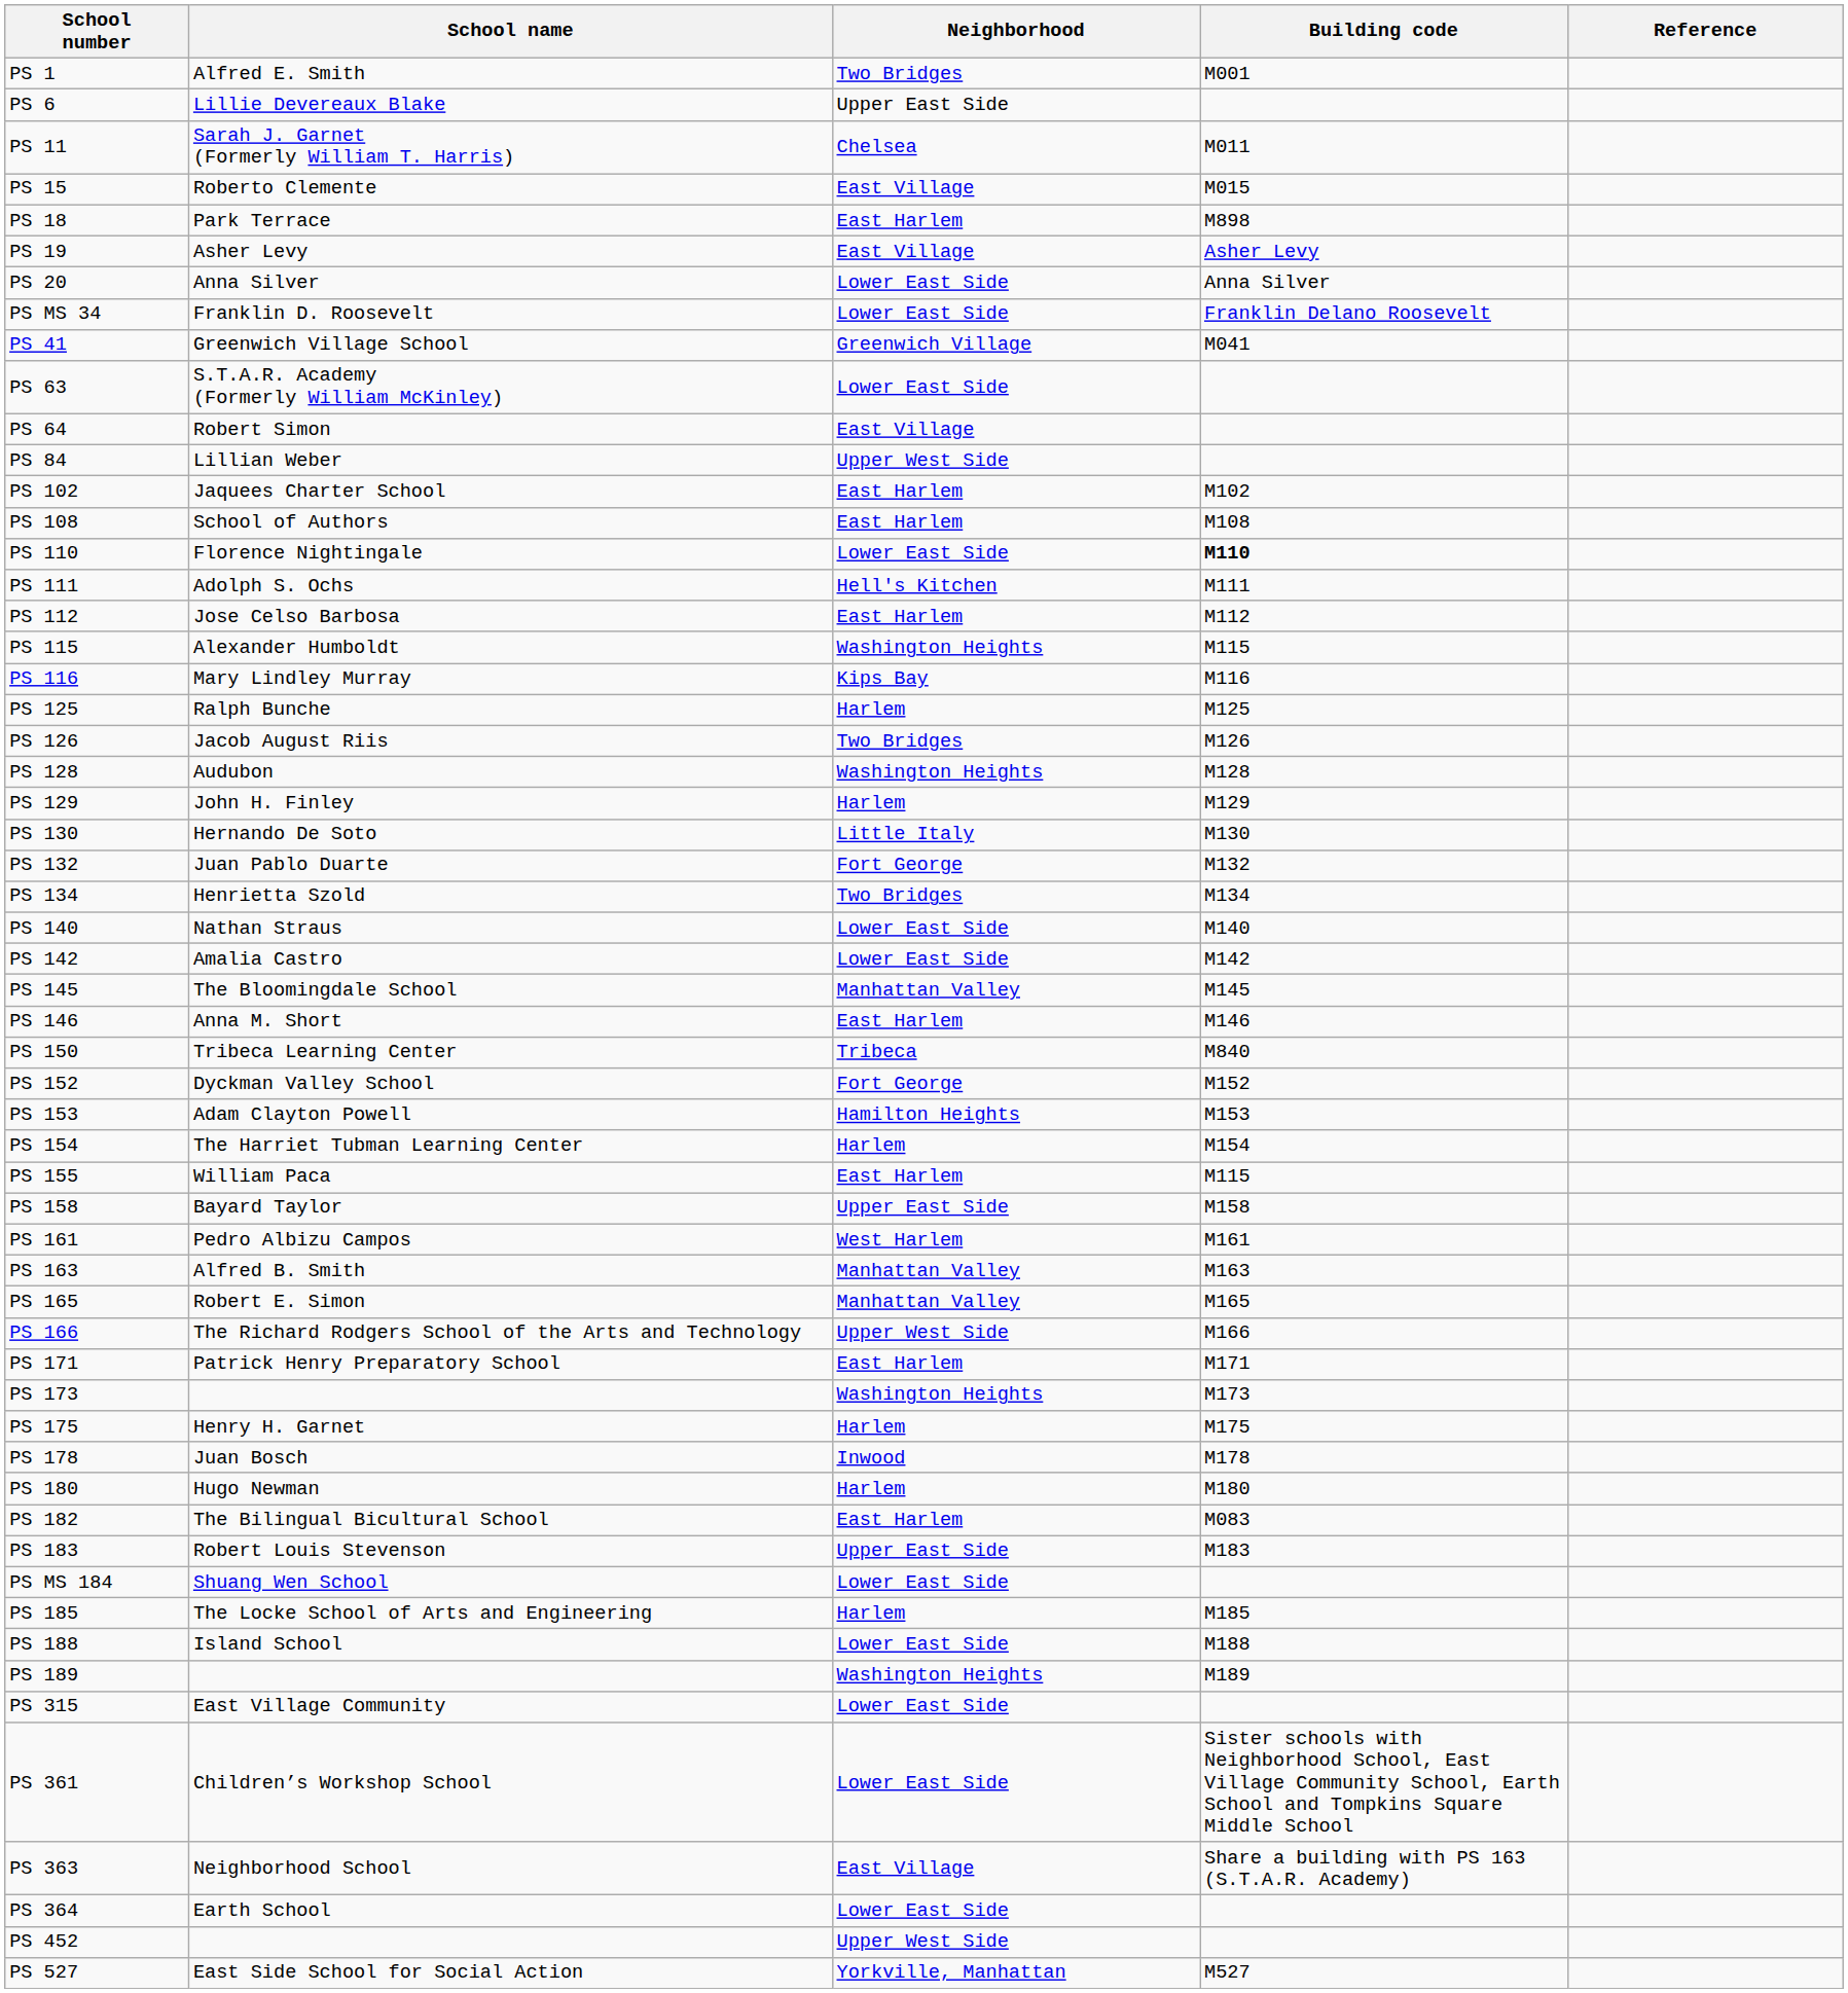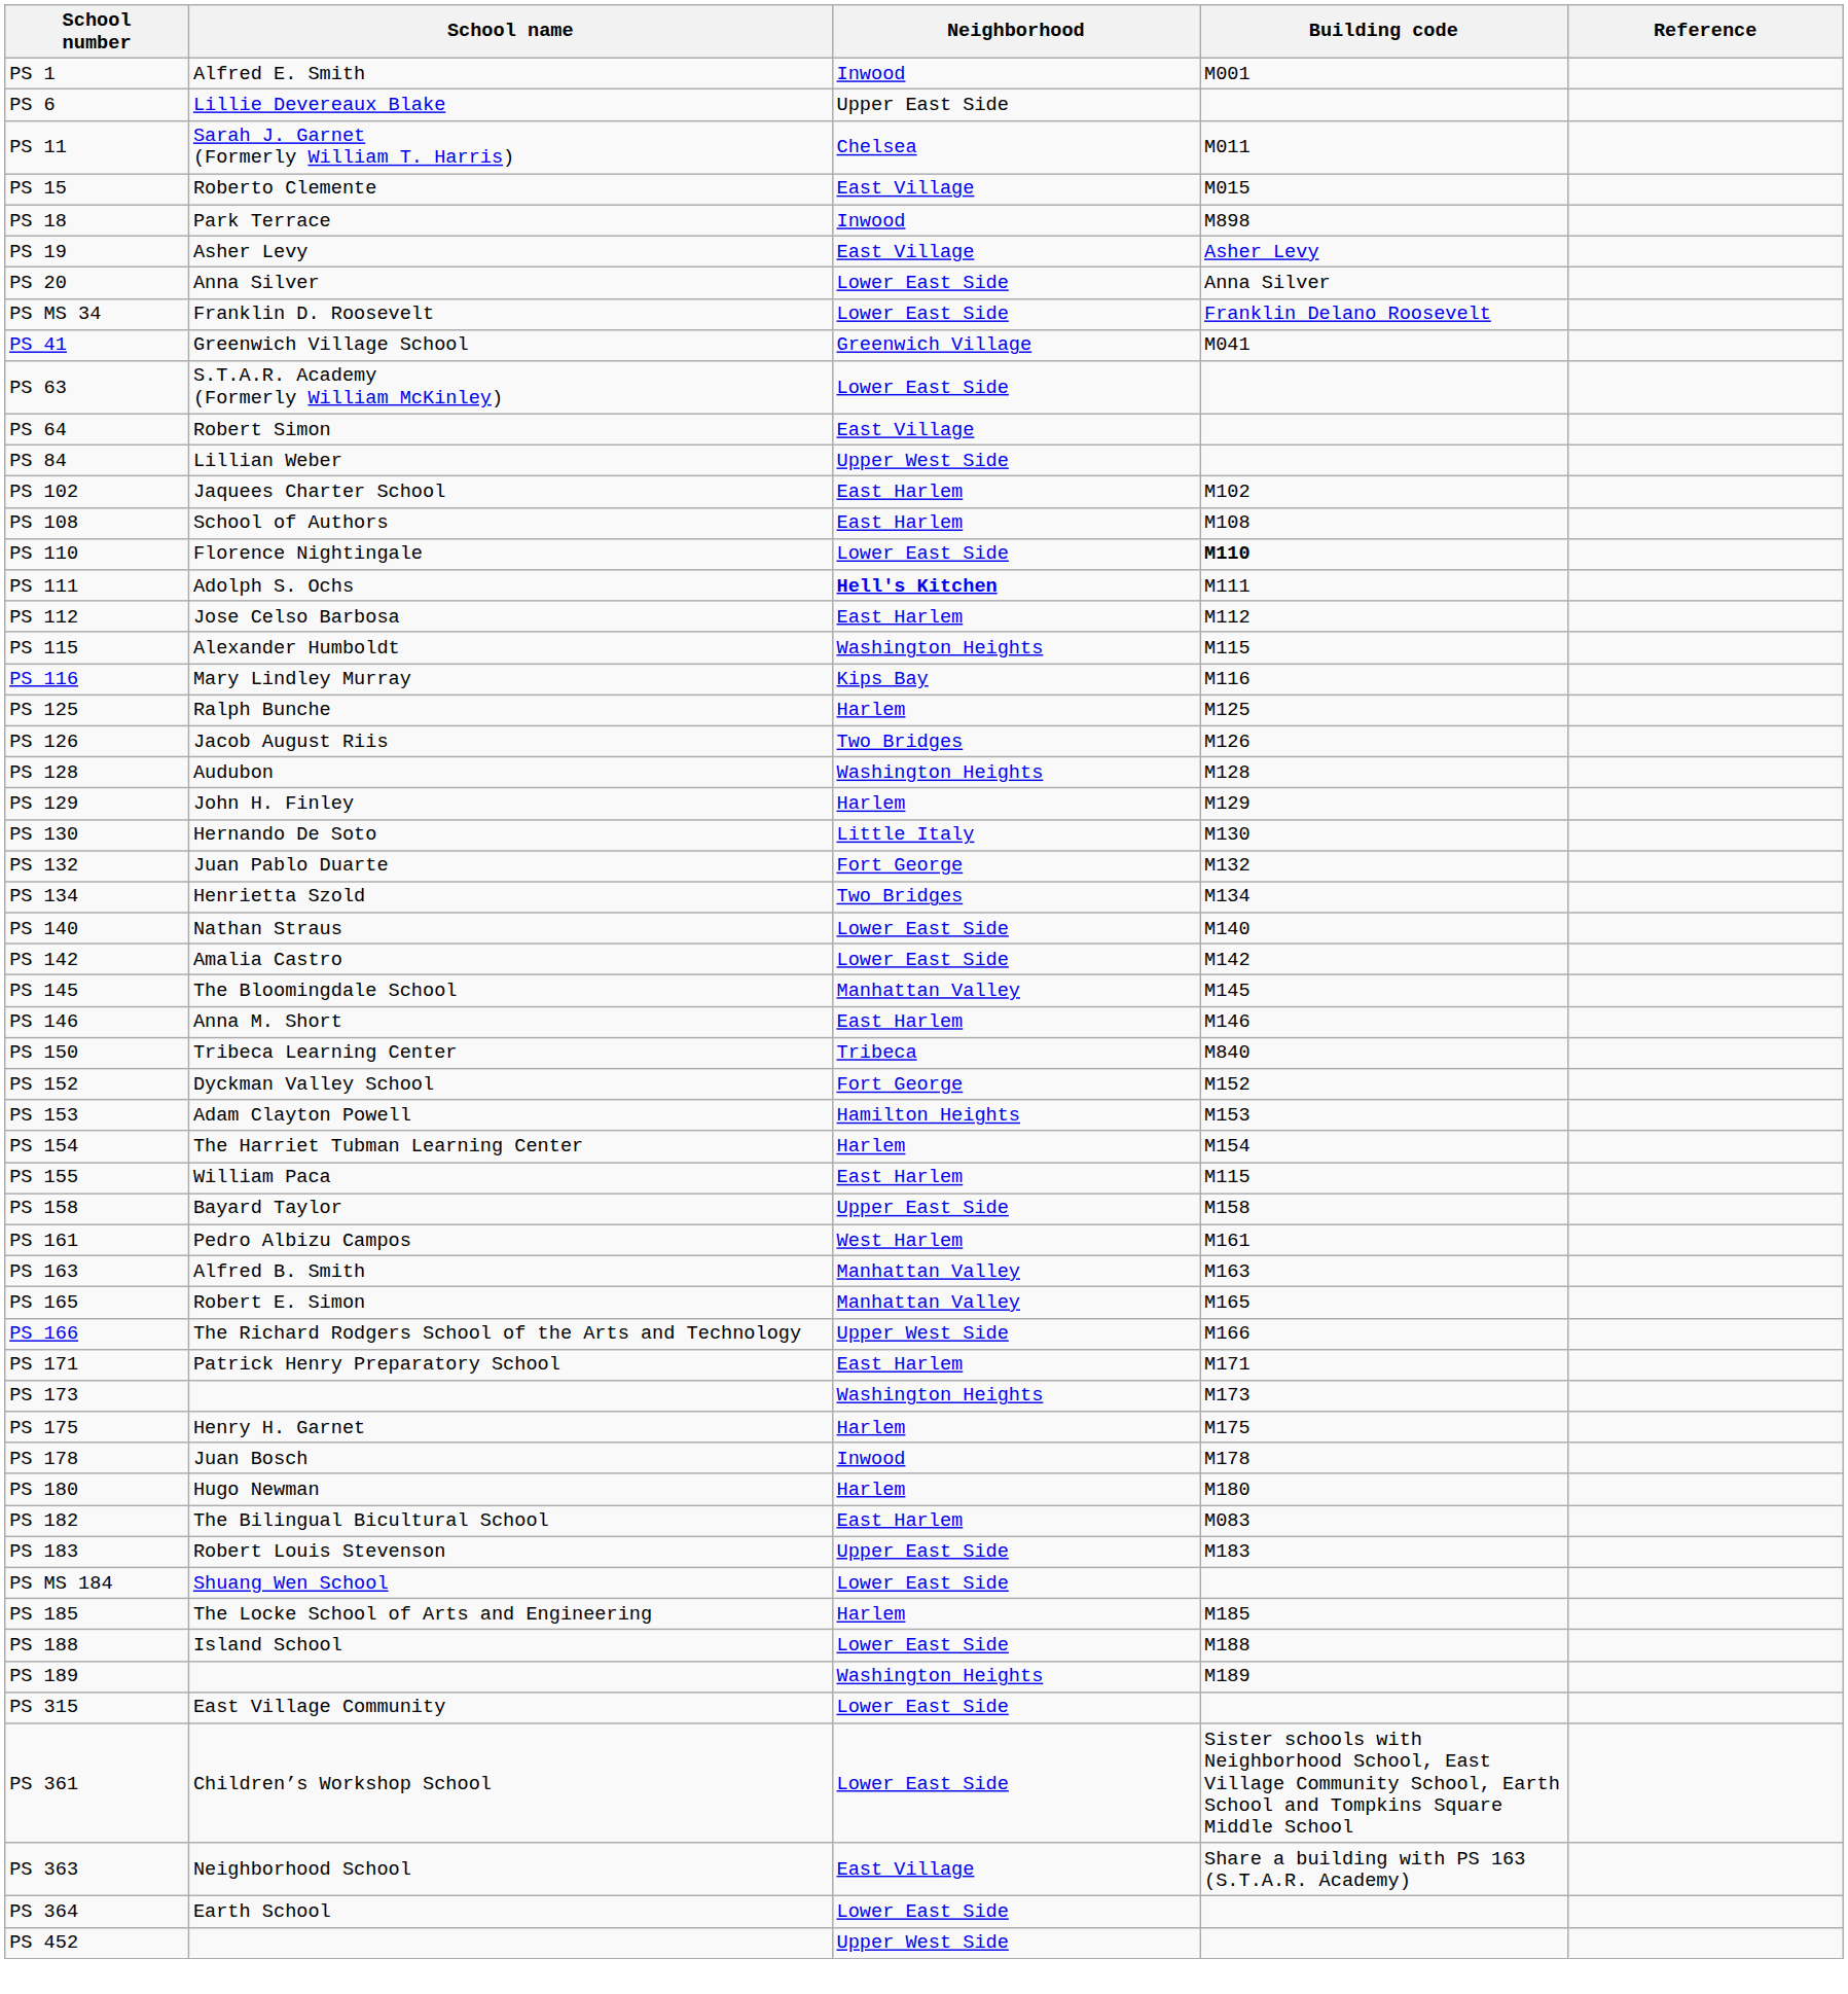PS 1 | Neighborhood: Two Bridges -> Inwood
PS 18 | Neighborhood: East Harlem -> Inwood
PS 111 | Neighborhood: normal -> bold
- row: PS 527 | East Side School for Social Action | Yorkville, Manhattan | M527
